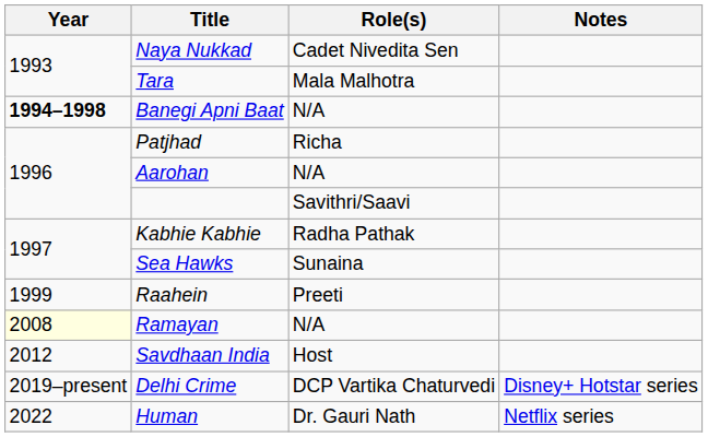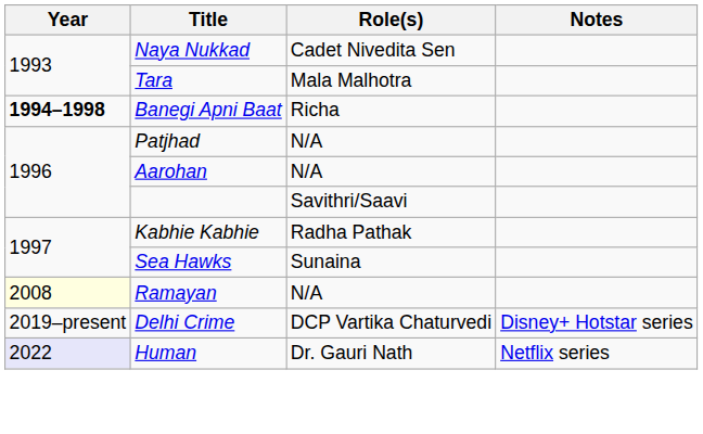Banegi Apni Baat | Role(s): N/A -> Richa
Patjhad | Role(s): Richa -> N/A
- row: 1999 | Raahein | Preeti
- row: 2012 | Savdhaan India | Host
Human | Year: no background -> lavender background
